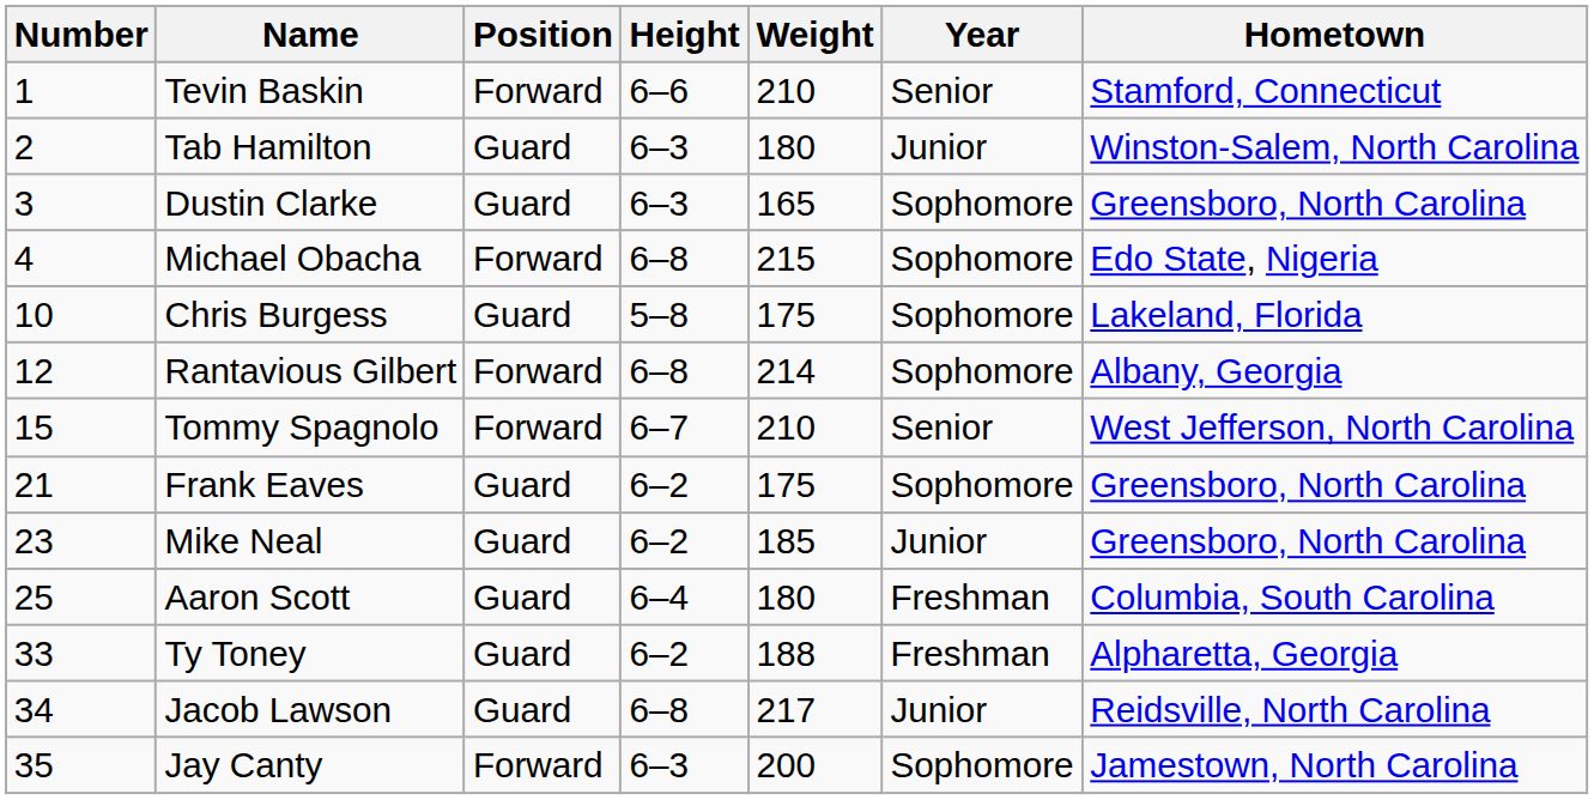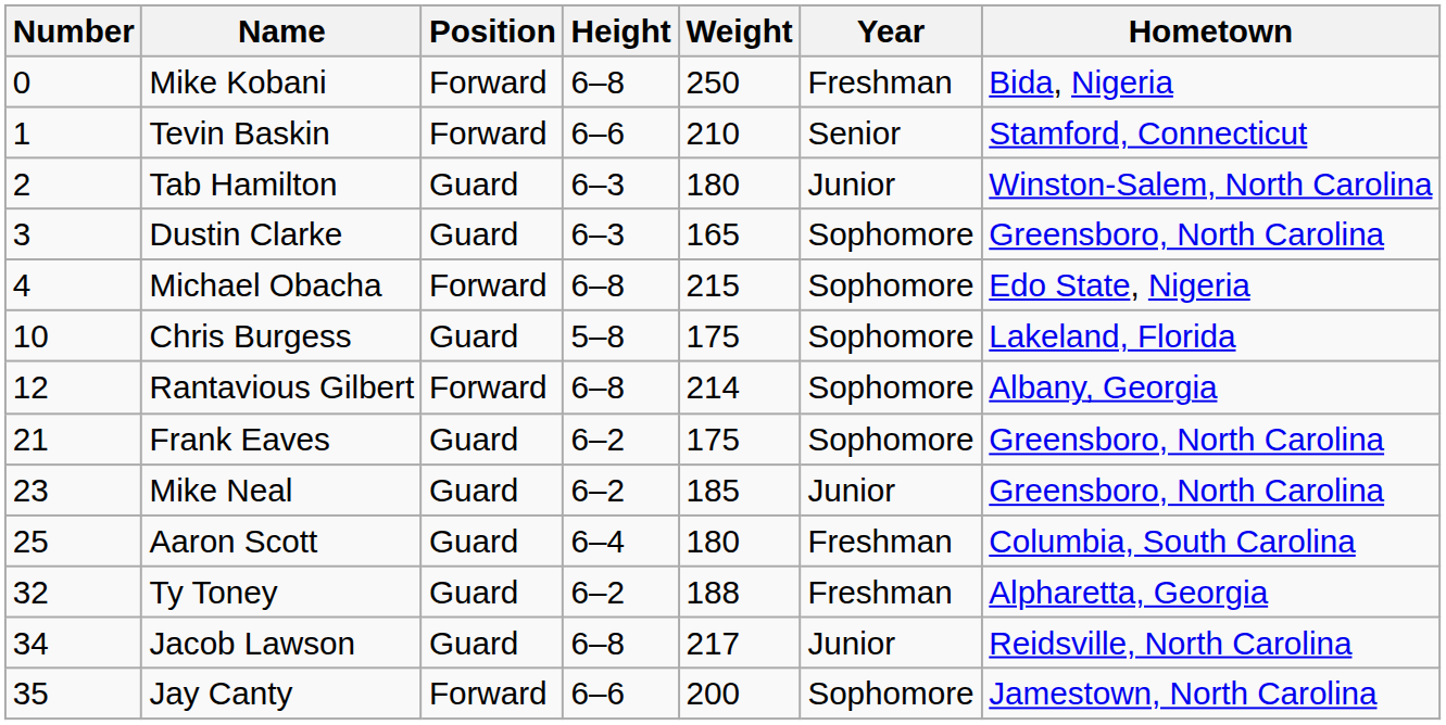+ row: 0 | Mike Kobani | Forward | 6–8 | 250 | Freshman | Bida, Nigeria
- row: 15 | Tommy Spagnolo | Forward | 6–7 | 210 | Senior | West Jefferson, North Carolina
Ty Toney | Number: 33 -> 32
Jay Canty | Height: 6–3 -> 6–6
